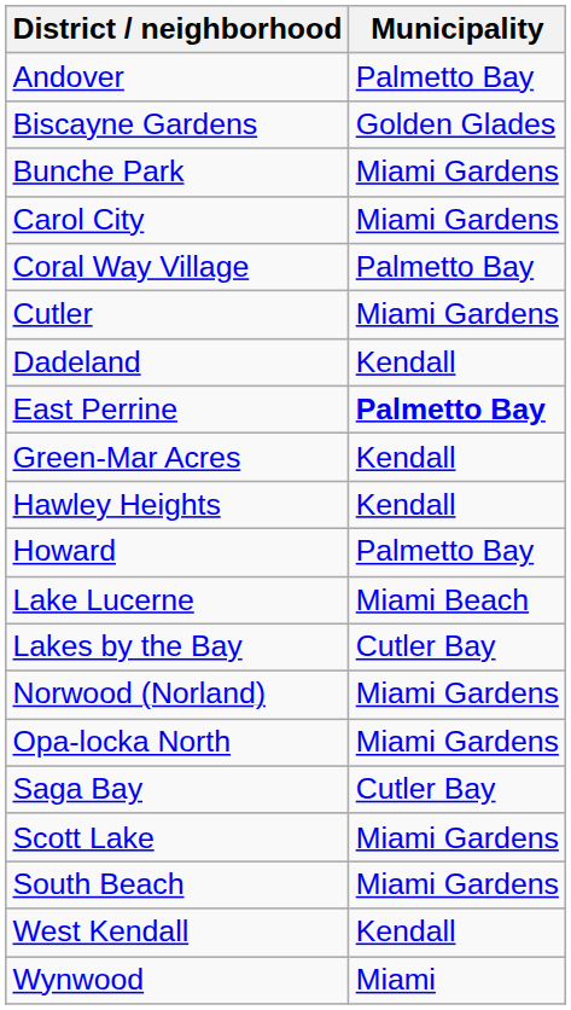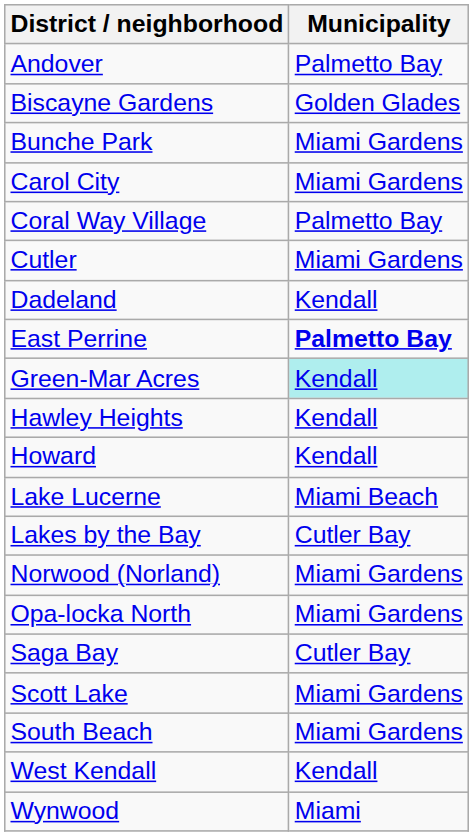Green-Mar Acres | Municipality: no background -> paleturquoise background
Howard | Municipality: Palmetto Bay -> Kendall
